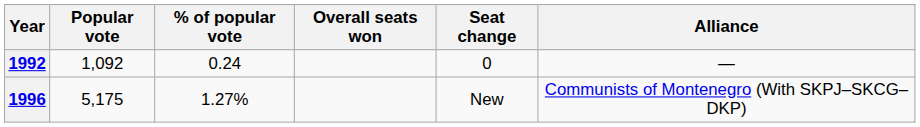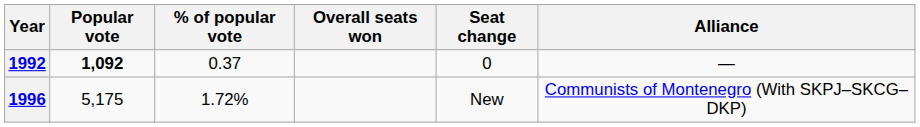1992 | Popular vote: normal -> bold
1992 | % of popular vote: 0.24 -> 0.37
1996 | % of popular vote: 1.27% -> 1.72%
